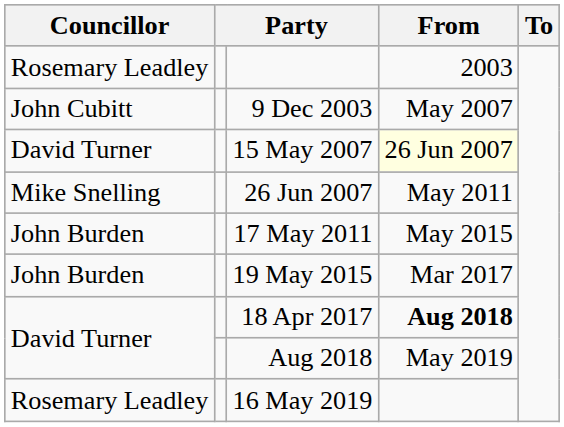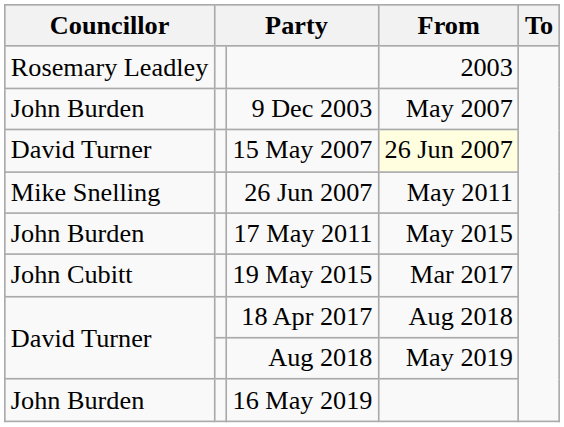9 Dec 2003 | Councillor: John Cubitt -> John Burden
19 May 2015 | Councillor: John Burden -> John Cubitt
18 Apr 2017 | From: bold -> normal
16 May 2019 | Councillor: Rosemary Leadley -> John Burden
